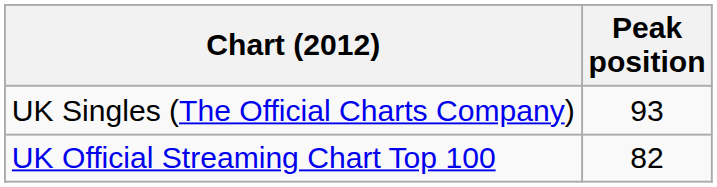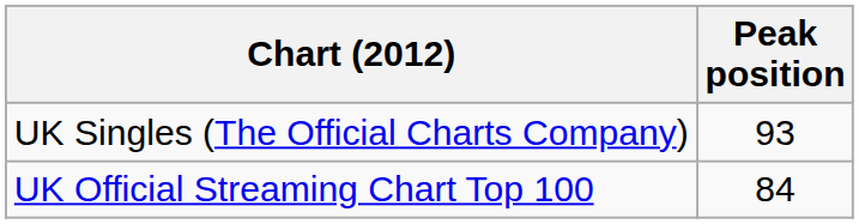UK Official Streaming Chart Top 100 | Peak position: 82 -> 84
